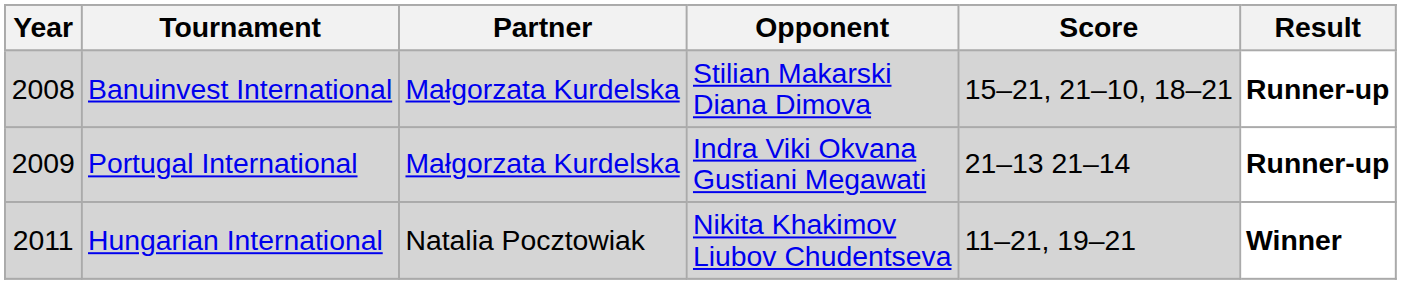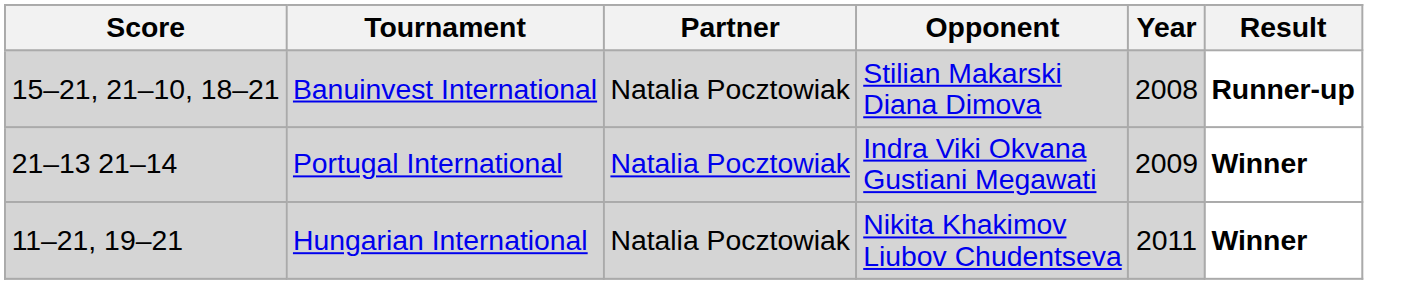columns swapped: Year <-> Score
Banuinvest International | Partner: Małgorzata Kurdelska -> Natalia Pocztowiak
Portugal International | Partner: Małgorzata Kurdelska -> Natalia Pocztowiak
Portugal International | Result: Runner-up -> Winner
